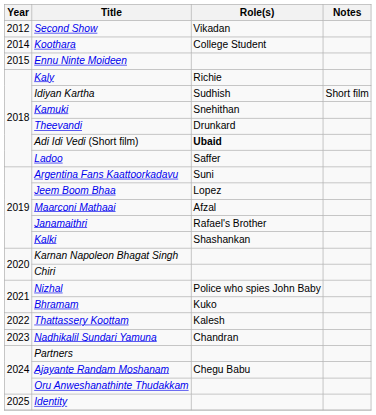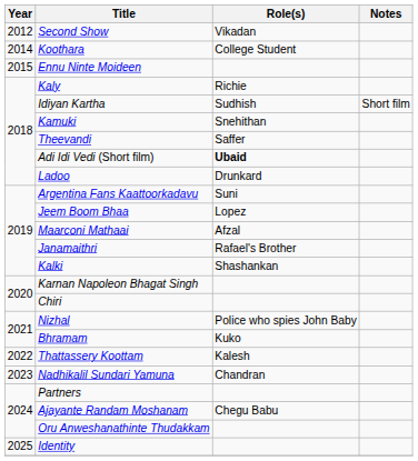Theevandi | Role(s): Drunkard -> Saffer
Ladoo | Role(s): Saffer -> Drunkard
